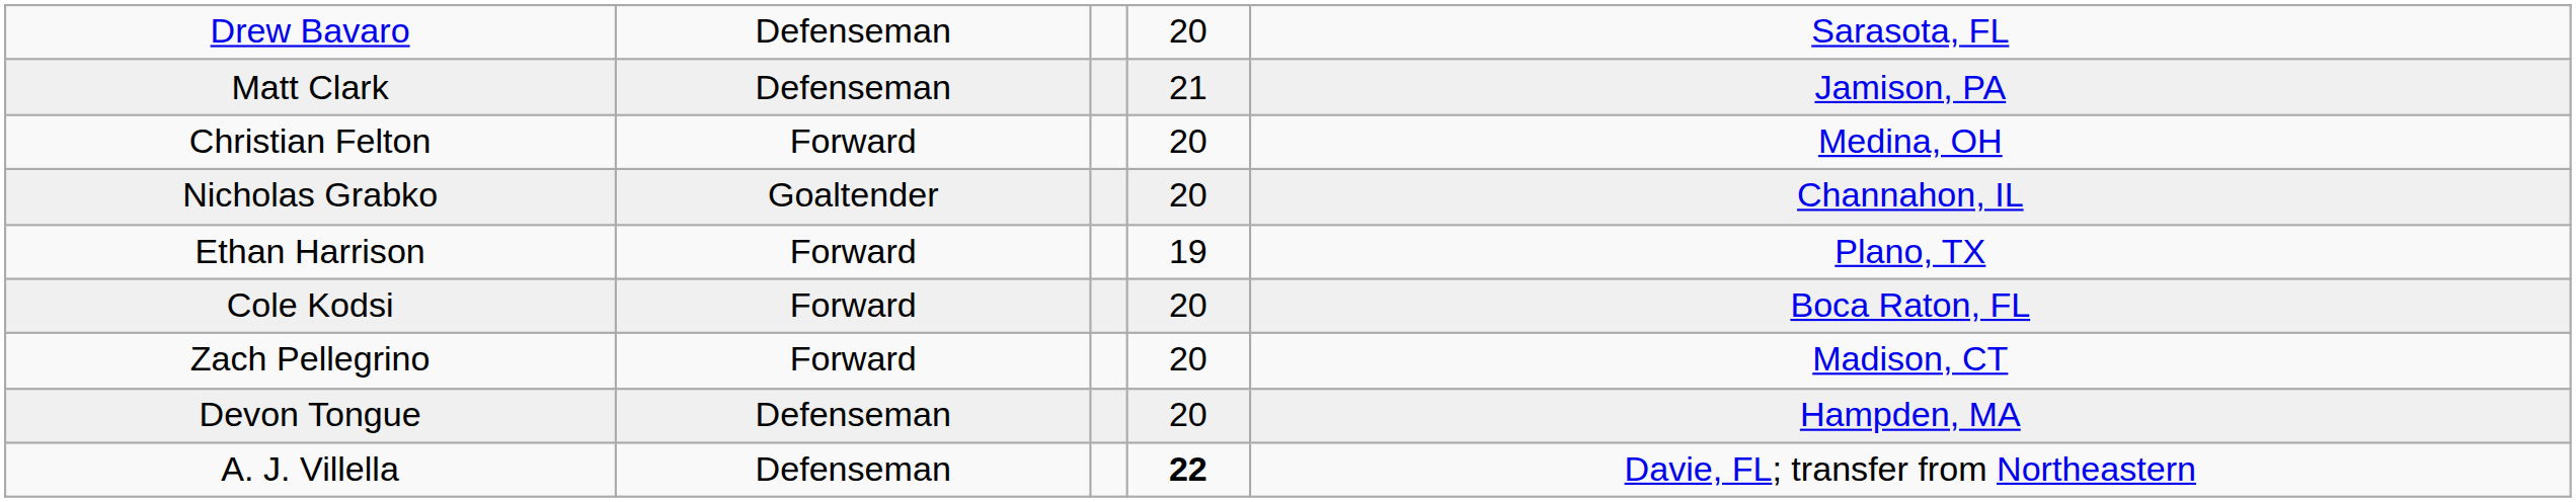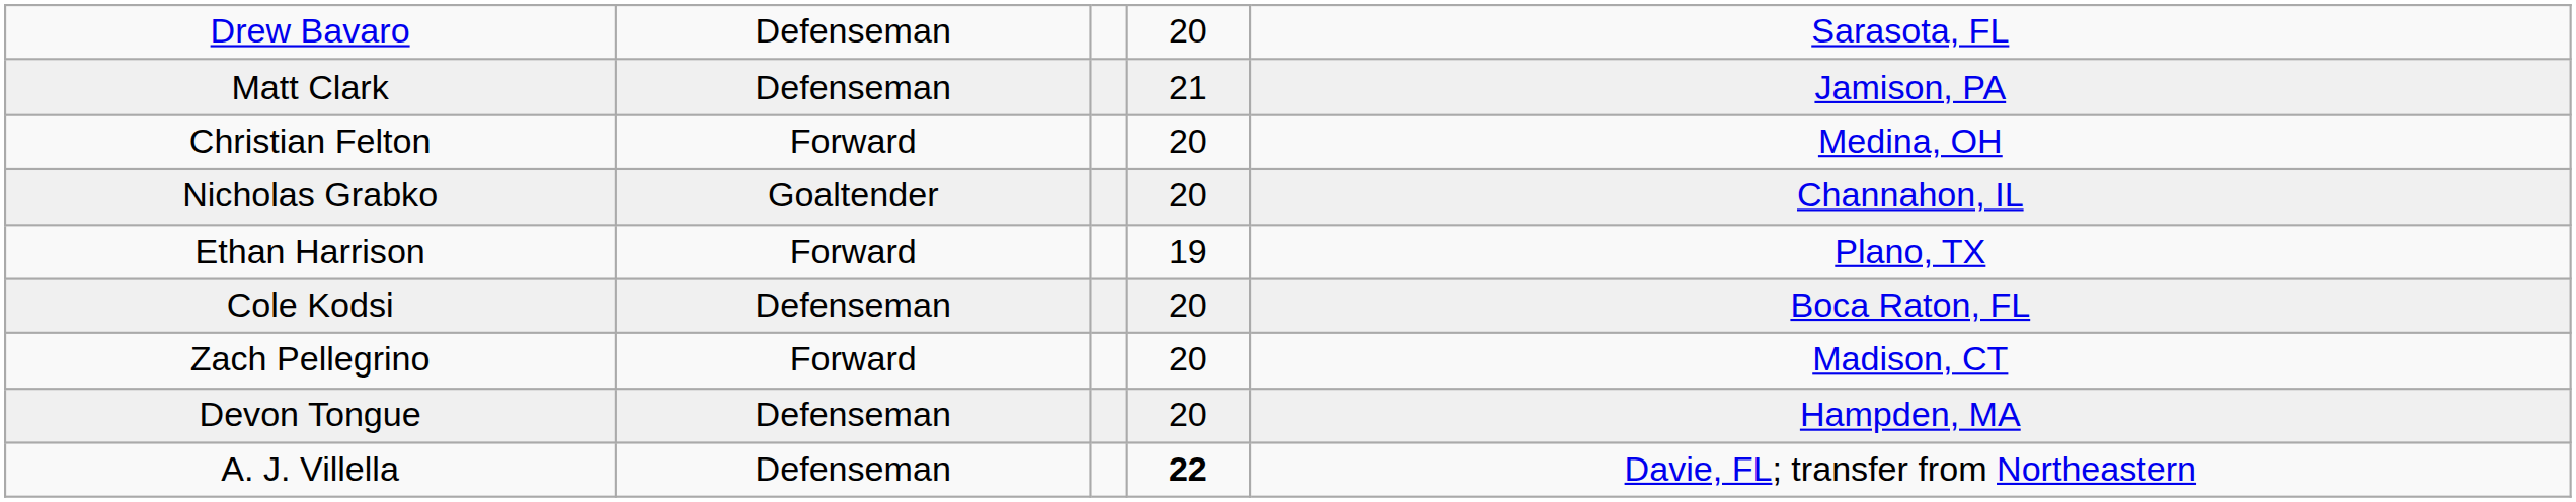Cole Kodsi | column 2: Forward -> Defenseman
